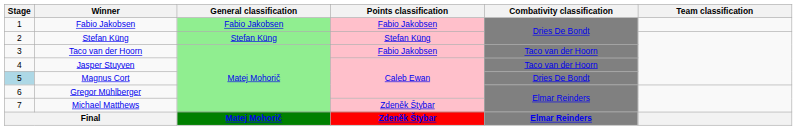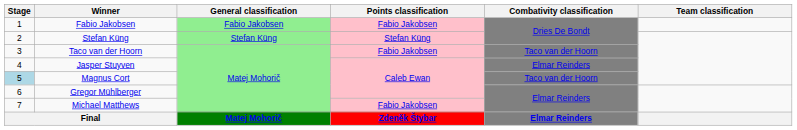Jasper Stuyven | Combativity classification: Taco van der Hoorn -> Elmar Reinders
Magnus Cort | Combativity classification: Dries De Bondt -> Taco van der Hoorn
Michael Matthews | Points classification: Zdeněk Štybar -> Fabio Jakobsen
